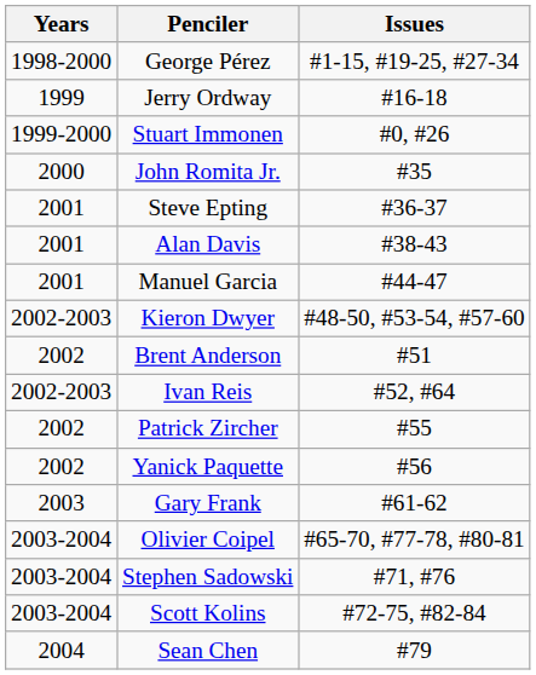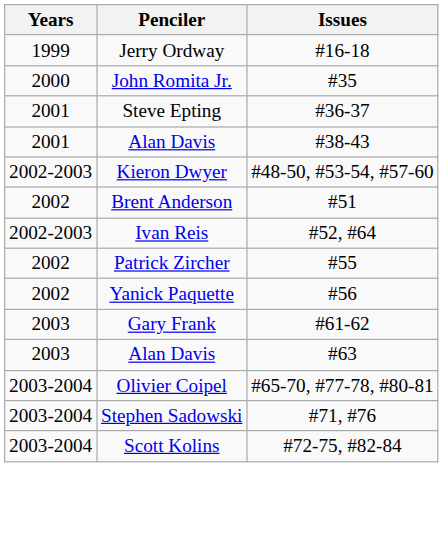- row: 1998-2000 | George Pérez | #1-15, #19-25, #27-34
- row: 1999-2000 | Stuart Immonen | #0, #26
- row: 2001 | Manuel Garcia | #44-47
+ row: 2003 | Alan Davis | #63
- row: 2004 | Sean Chen | #79
